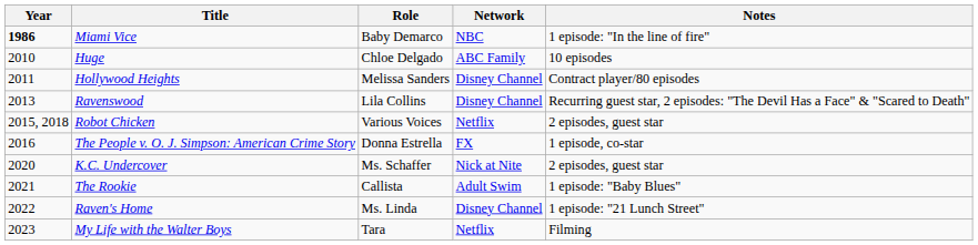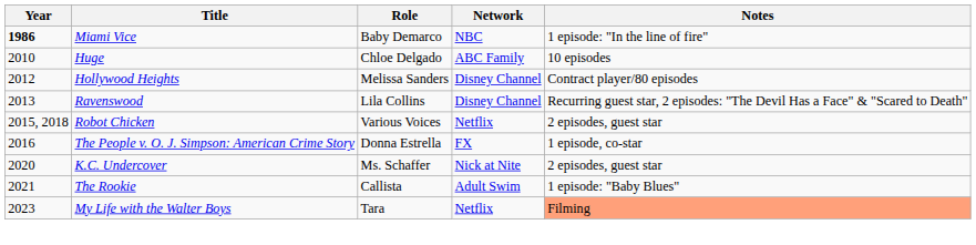Hollywood Heights | Year: 2011 -> 2012
- row: 2022 | Raven's Home | Ms. Linda | Disney Channel | 1 episode: "21 Lunch Street"
My Life with the Walter Boys | Notes: no background -> lightsalmon background
